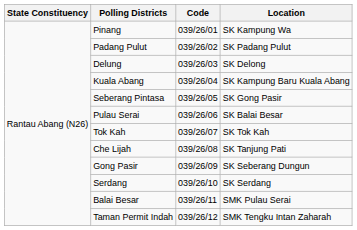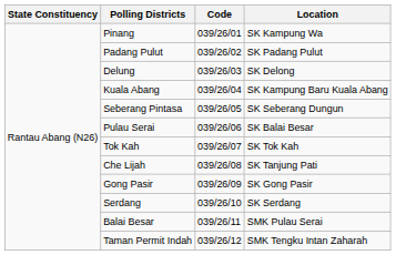Seberang Pintasa | Location: SK Gong Pasir -> SK Seberang Dungun
Gong Pasir | Location: SK Seberang Dungun -> SK Gong Pasir
